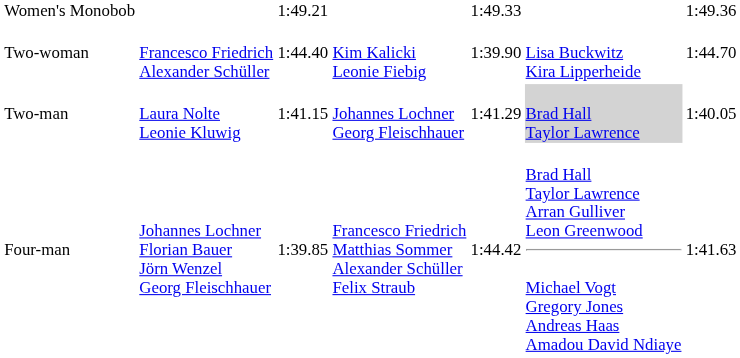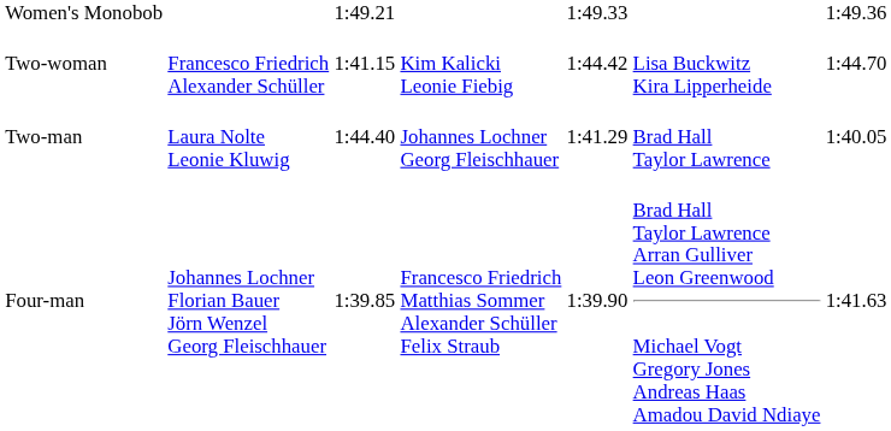Two-woman | column 3: 1:44.40 -> 1:41.15
Two-woman | column 5: 1:39.90 -> 1:44.42
Two-man | column 3: 1:41.15 -> 1:44.40
Two-man | column 6: lightgrey background -> no background
Four-man | column 5: 1:44.42 -> 1:39.90
